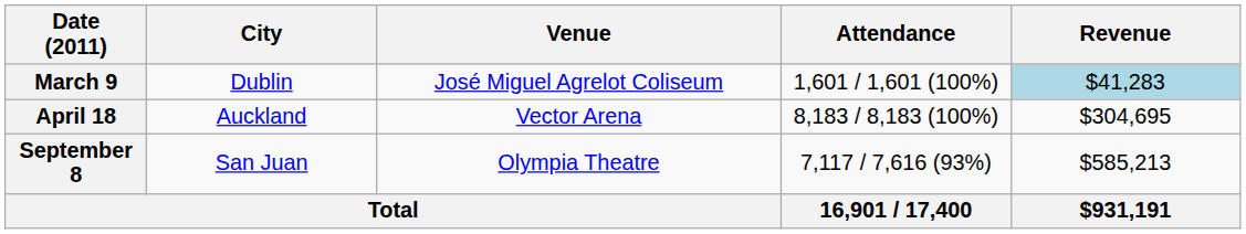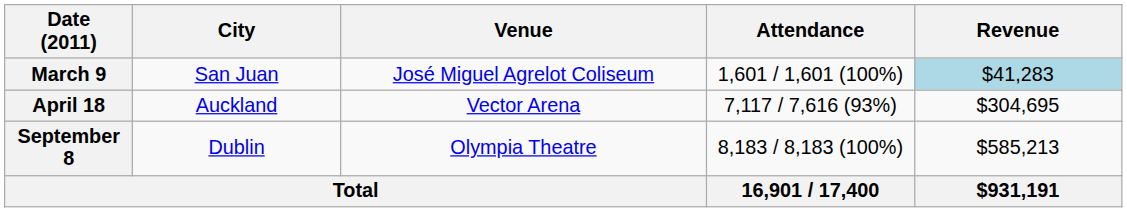March 9 | City: Dublin -> San Juan
April 18 | Attendance: 8,183 / 8,183 (100%) -> 7,117 / 7,616 (93%)
September 8 | City: San Juan -> Dublin
September 8 | Attendance: 7,117 / 7,616 (93%) -> 8,183 / 8,183 (100%)
